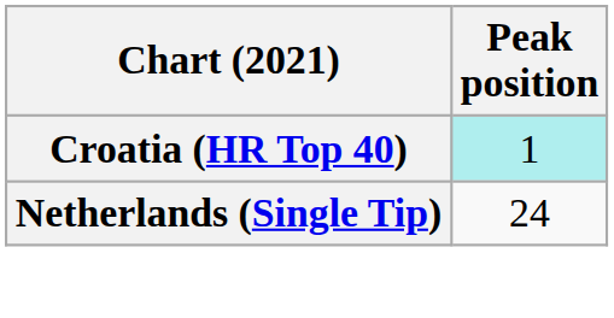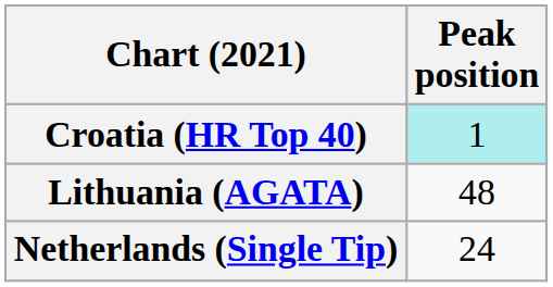+ row: Lithuania (AGATA) | 48
